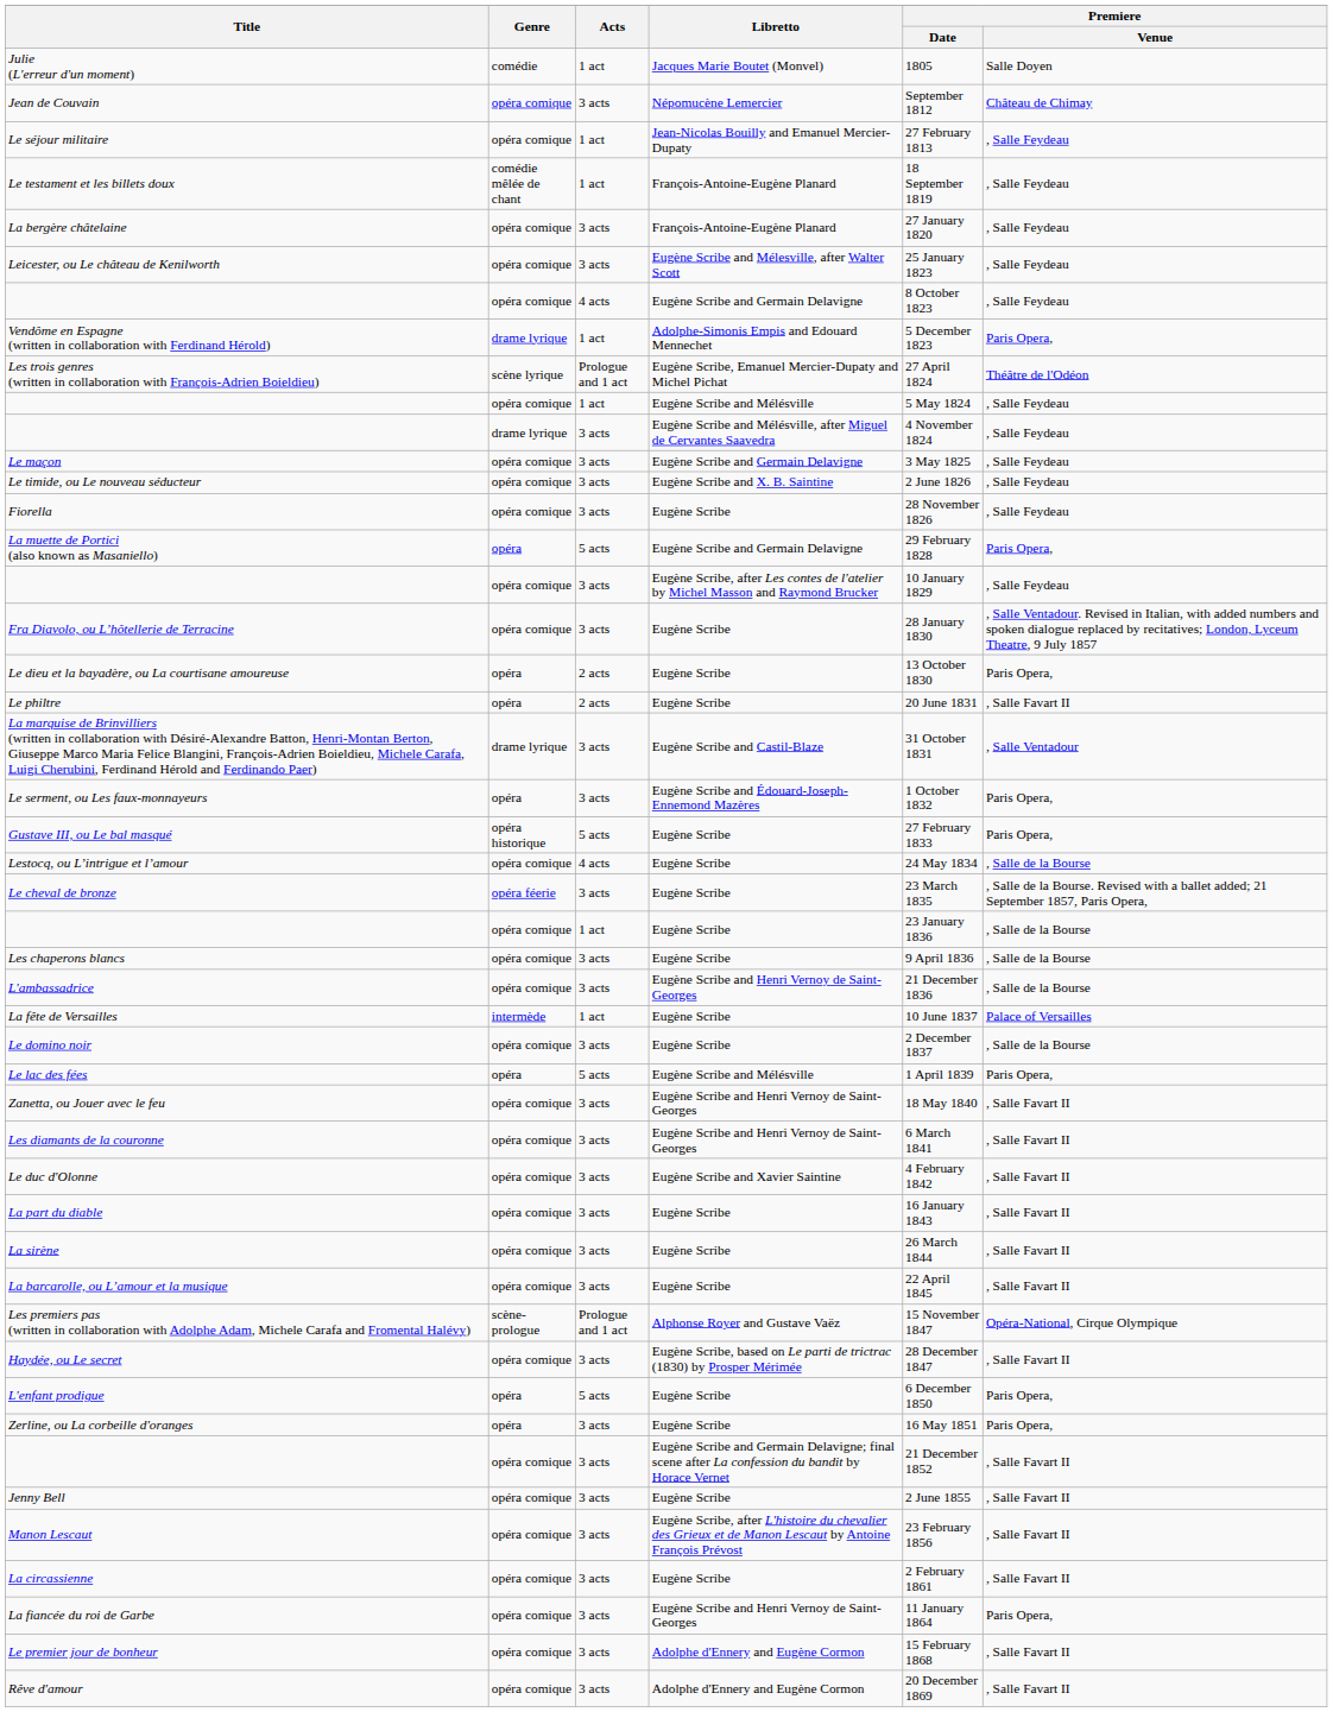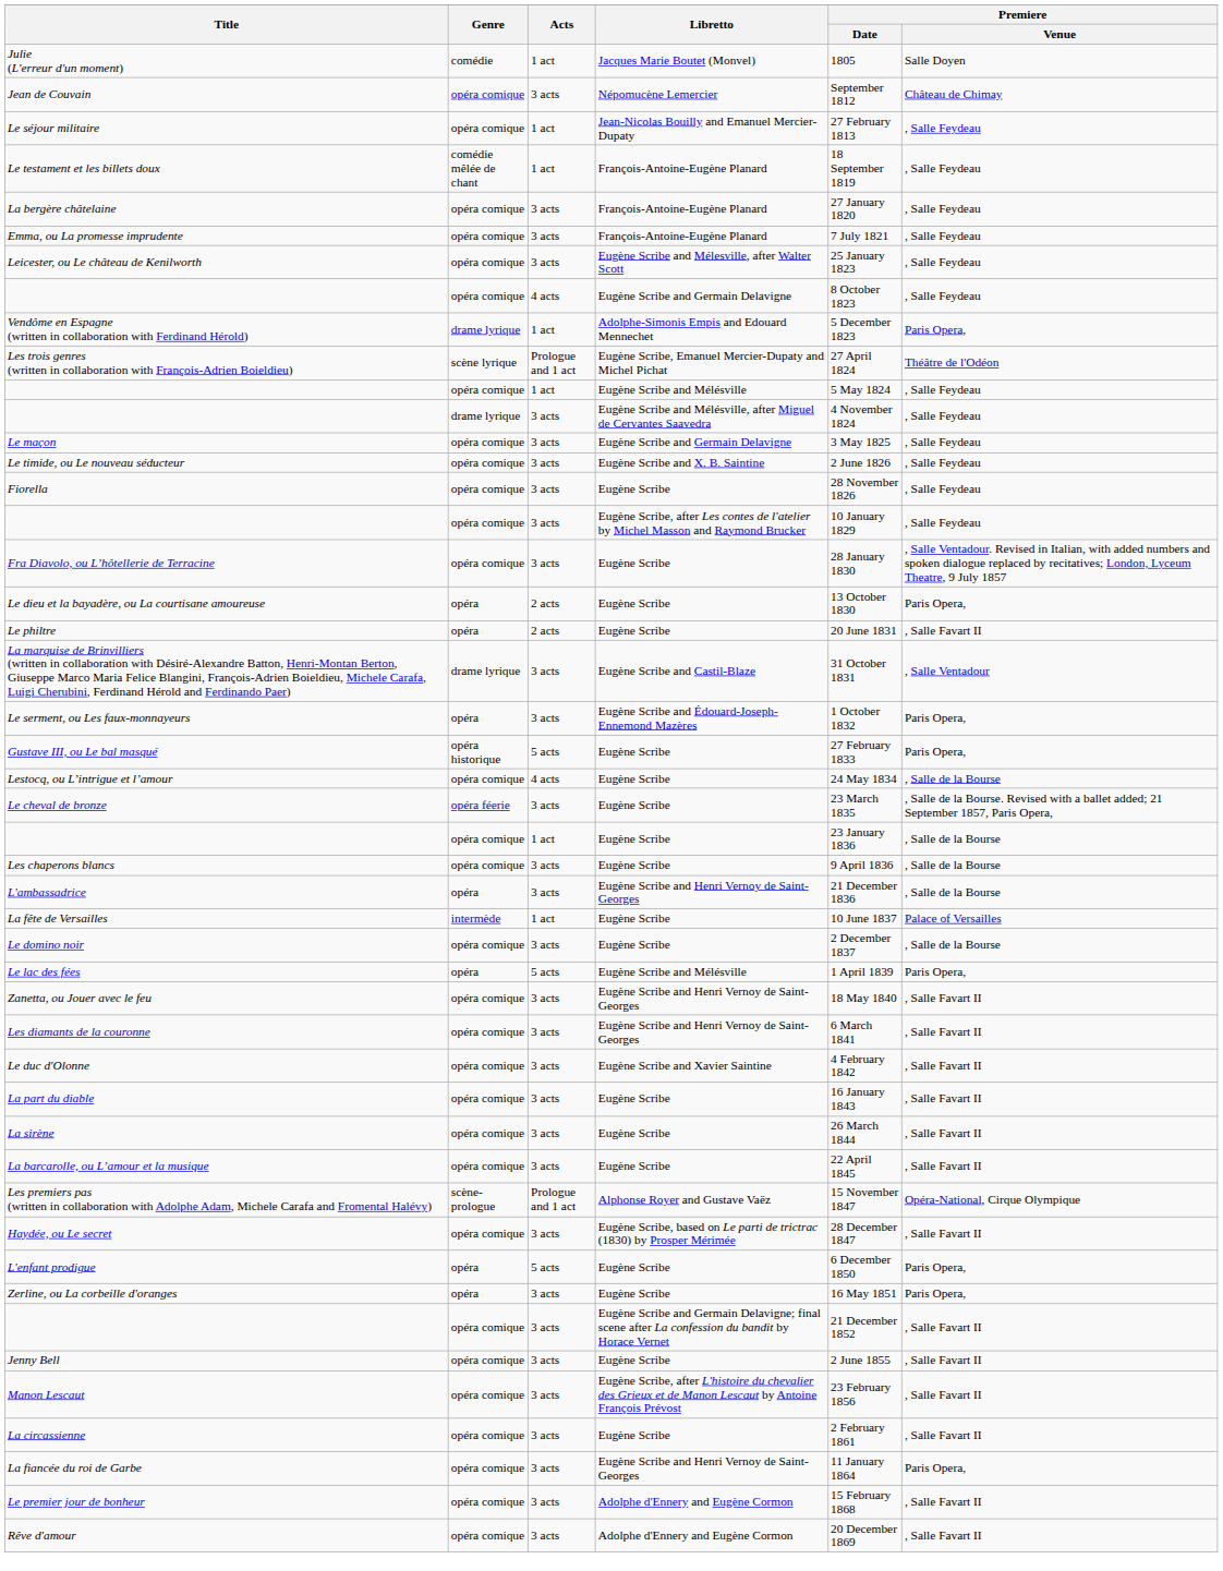+ row: Emma, ou La promesse imprudente | opéra comique | 3 acts | François-Antoine-Eugène Planard | 7 July 1821 | , Salle Feydeau
- row: La muette de Portici (also known as Masaniello) | opéra | 5 acts | Eugène Scribe and Germain Delavigne | 29 February 1828 | Paris Opera,
L'ambassadrice | Genre: opéra comique -> opéra
